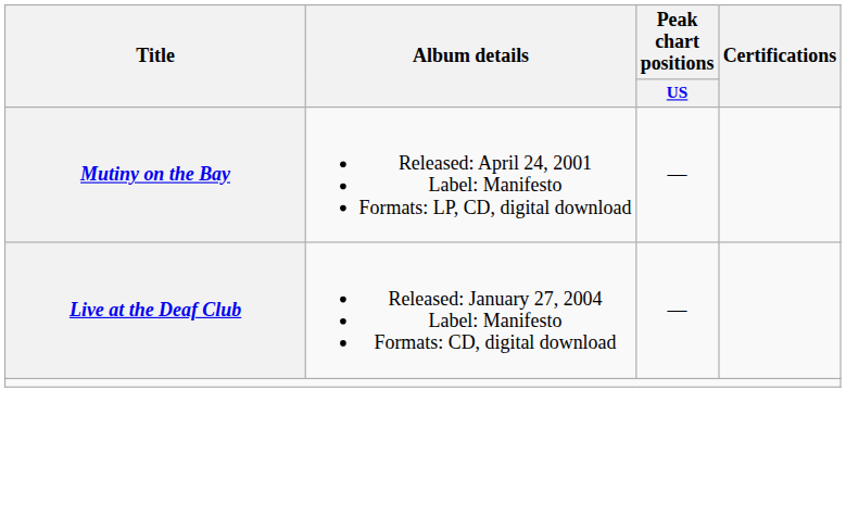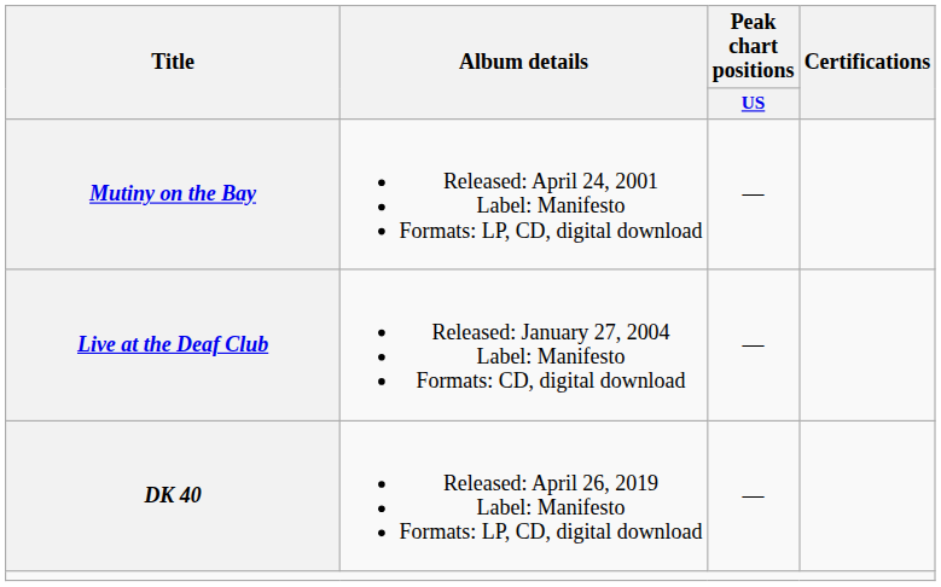+ row: DK 40 | Released: April 26, 2019 Label: Manifesto Formats: LP, CD, digital download | —
